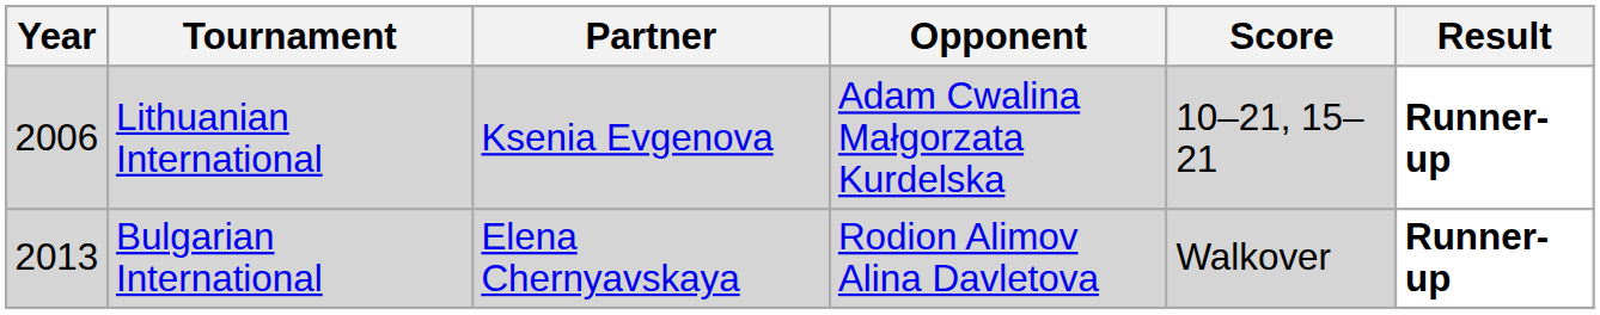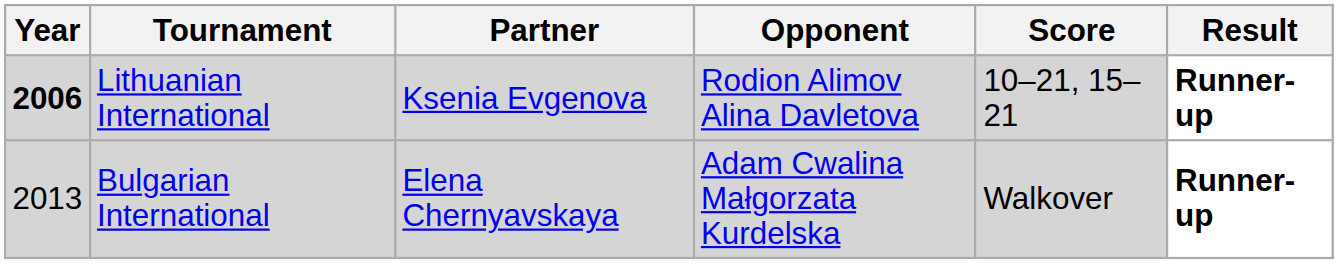Lithuanian International | Year: normal -> bold
Lithuanian International | Opponent: Adam Cwalina Małgorzata Kurdelska -> Rodion Alimov Alina Davletova
Bulgarian International | Opponent: Rodion Alimov Alina Davletova -> Adam Cwalina Małgorzata Kurdelska
